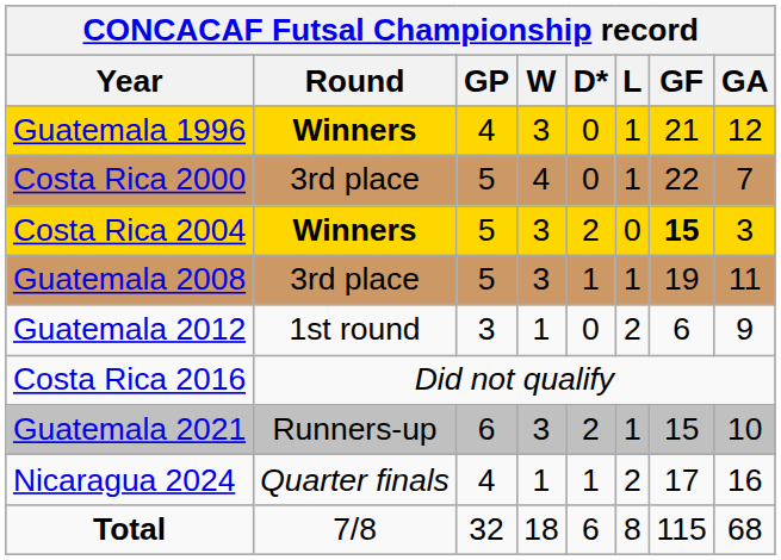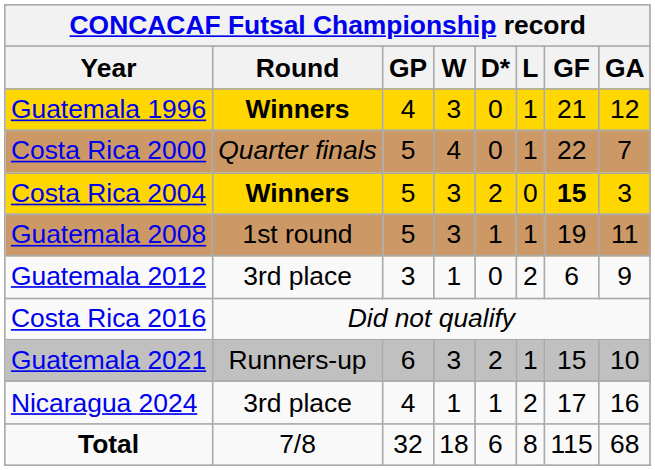Costa Rica 2000 | Round: 3rd place -> Quarter finals
Guatemala 2008 | Round: 3rd place -> 1st round
Guatemala 2012 | Round: 1st round -> 3rd place
Nicaragua 2024 | Round: Quarter finals -> 3rd place
